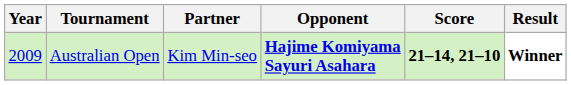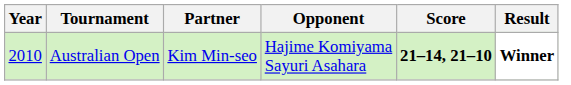Australian Open | Year: 2009 -> 2010
Australian Open | Opponent: bold -> normal
